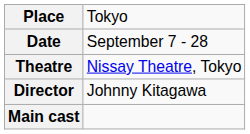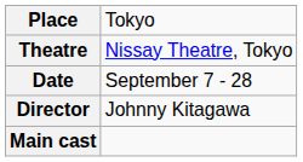rows swapped: Date <-> Theatre
